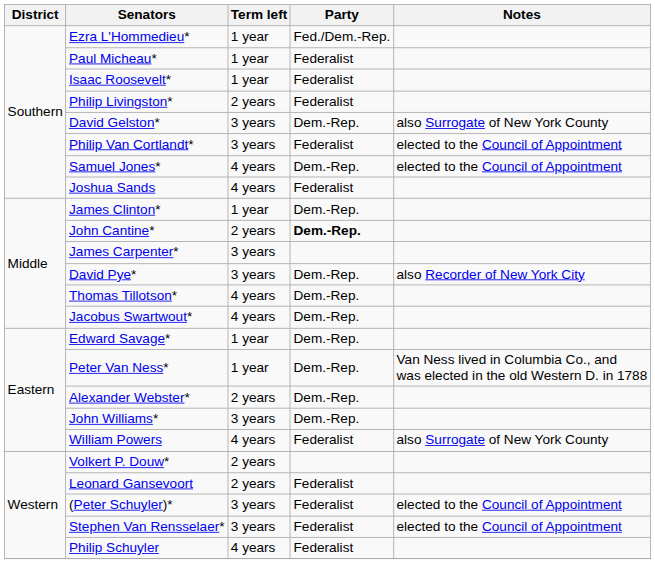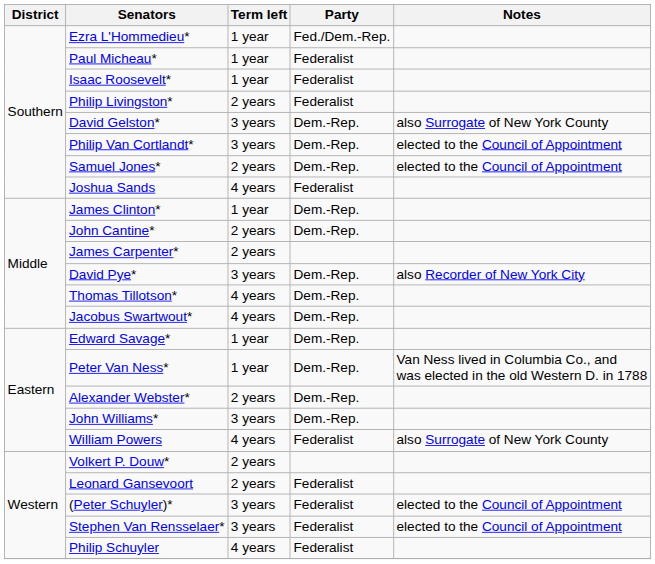Philip Van Cortlandt* | Party: Federalist -> Dem.-Rep.
Samuel Jones* | Term left: 4 years -> 2 years
John Cantine* | Party: bold -> normal
James Carpenter* | Term left: 3 years -> 2 years
